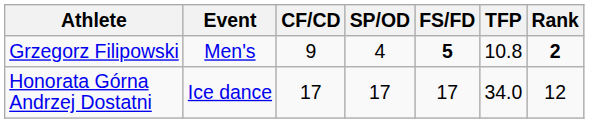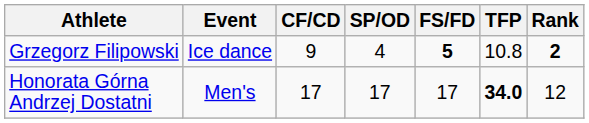Grzegorz Filipowski | Event: Men's -> Ice dance
Honorata Górna Andrzej Dostatni | Event: Ice dance -> Men's
Honorata Górna Andrzej Dostatni | TFP: normal -> bold
